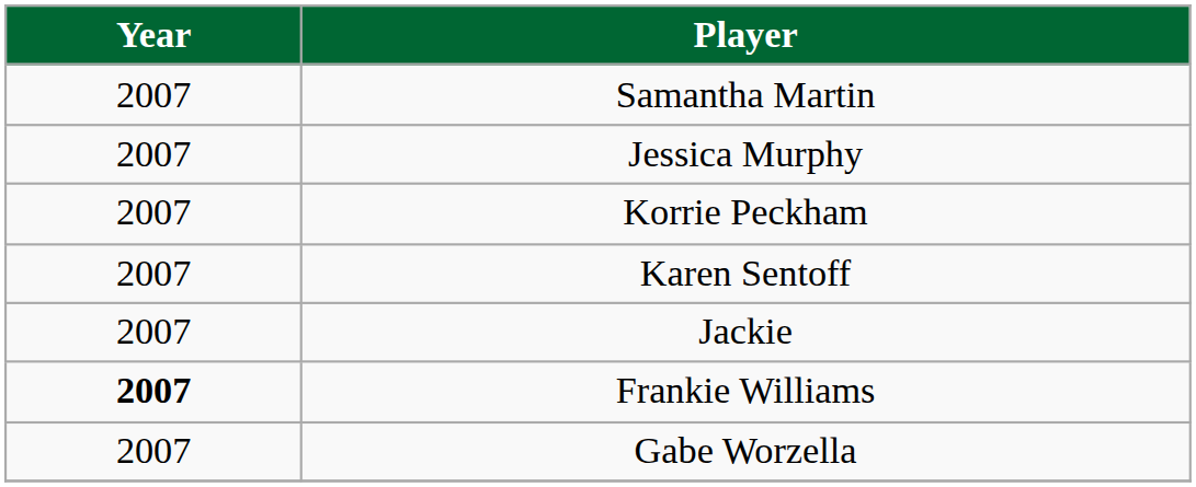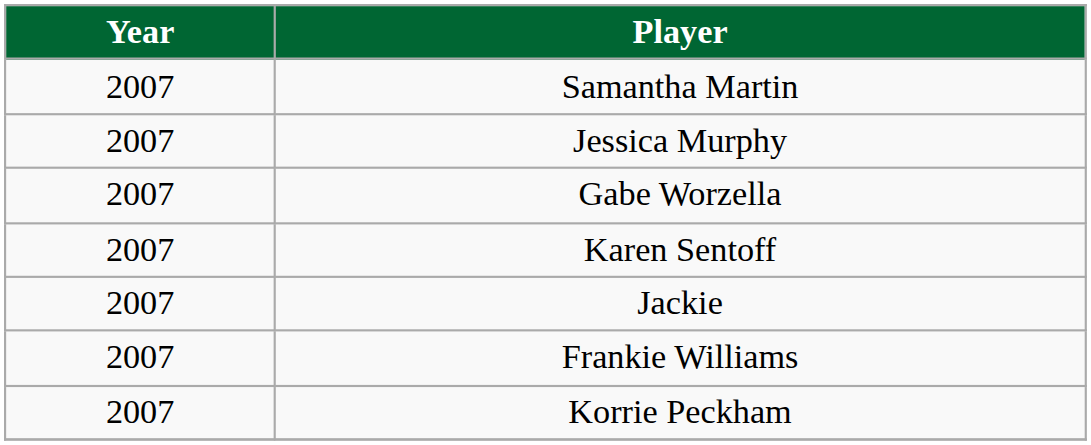rows swapped: Korrie Peckham <-> Gabe Worzella
Frankie Williams | Year: bold -> normal
